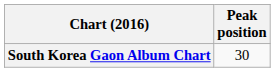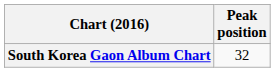South Korea Gaon Album Chart | Peak position: 30 -> 32
